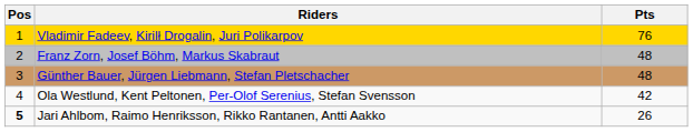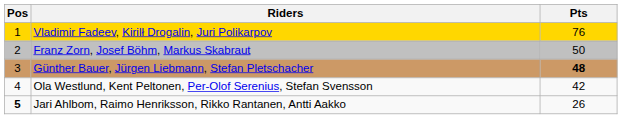Franz Zorn, Josef Böhm, Markus Skabraut | Pts: 48 -> 50
Günther Bauer, Jürgen Liebmann, Stefan Pletschacher | Pts: normal -> bold
